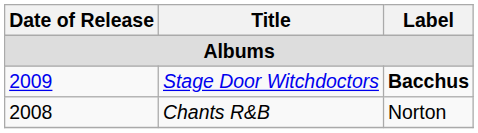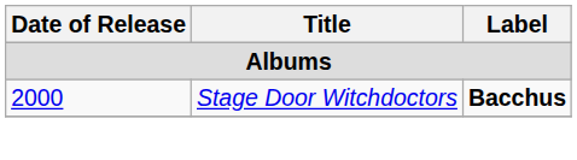Stage Door Witchdoctors | Date of Release: 2009 -> 2000
- row: 2008 | Chants R&B | Norton
